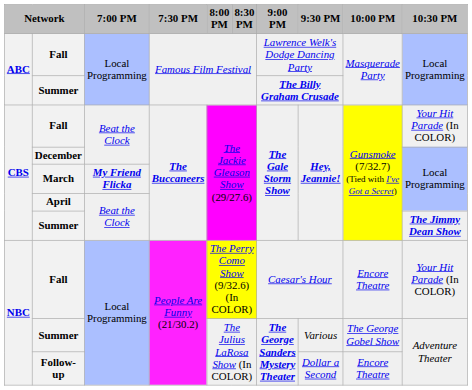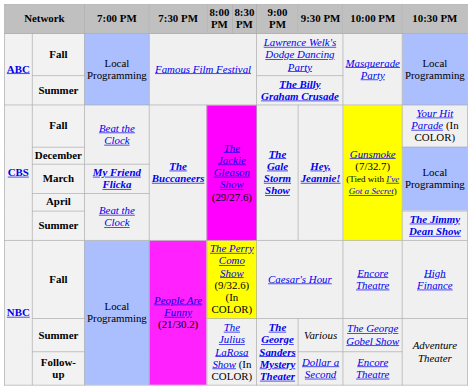NBC / Fall | 10:30 PM: Your Hit Parade (In COLOR) -> High Finance
